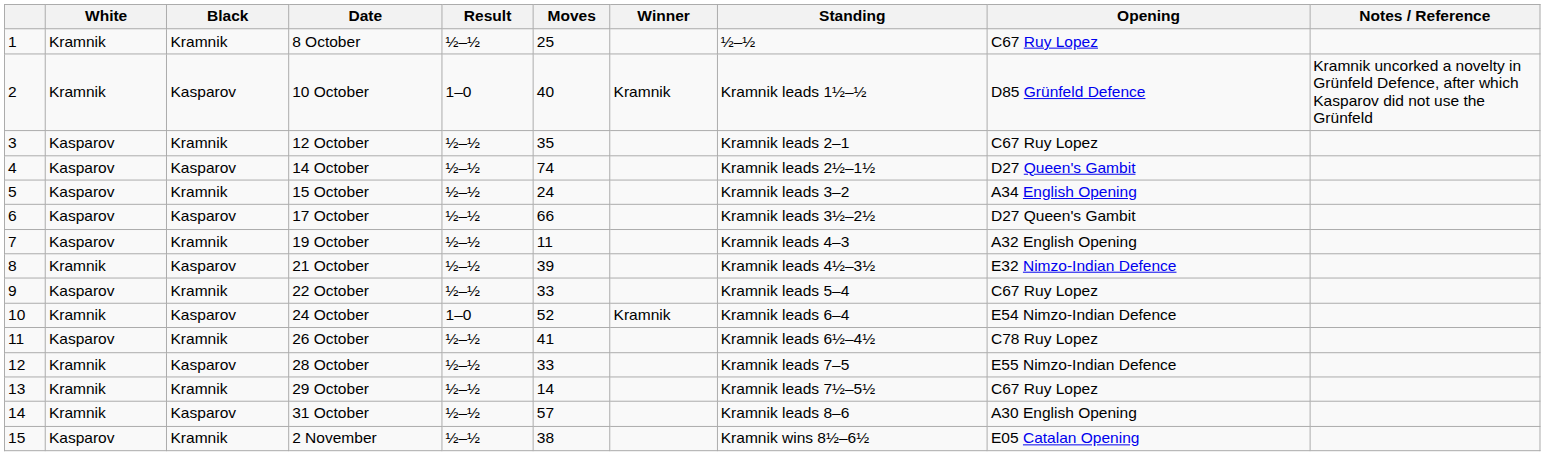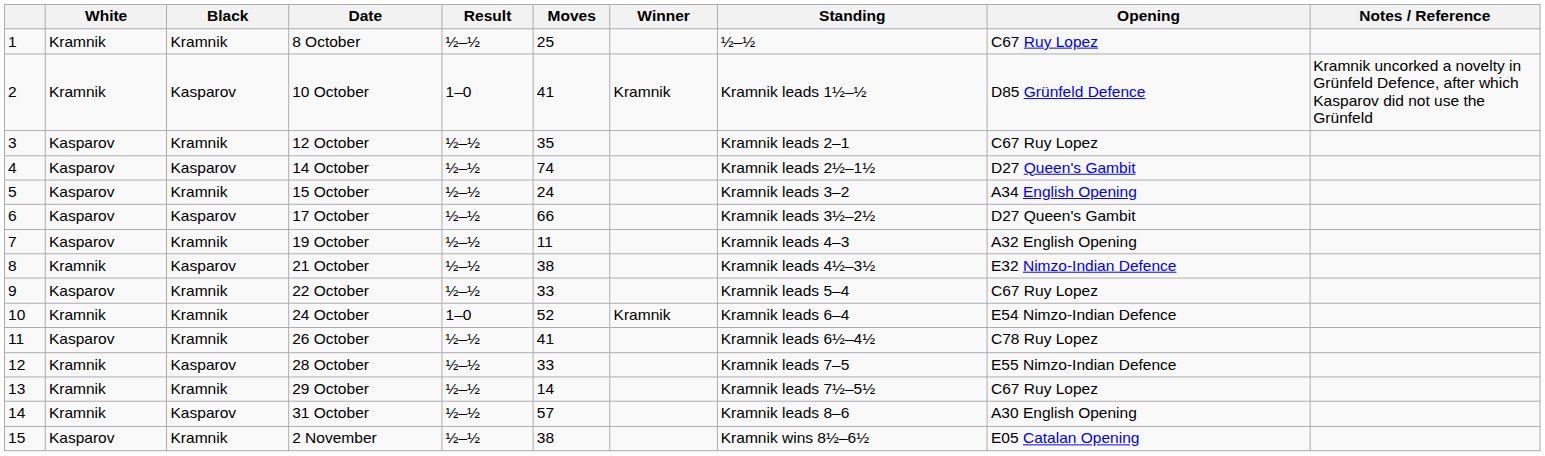10 October | Moves: 40 -> 41
21 October | Moves: 39 -> 38
24 October | Black: Kasparov -> Kramnik
